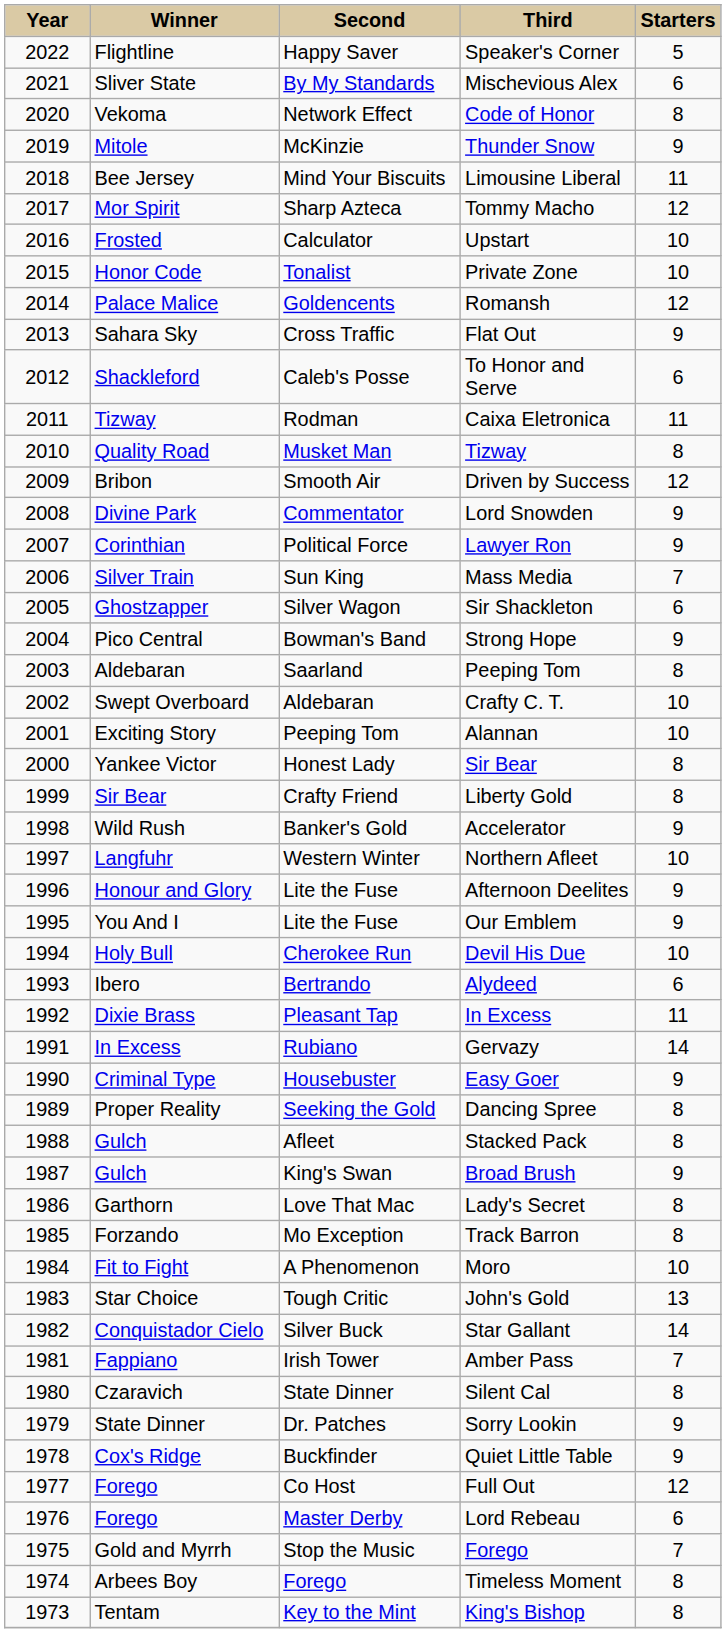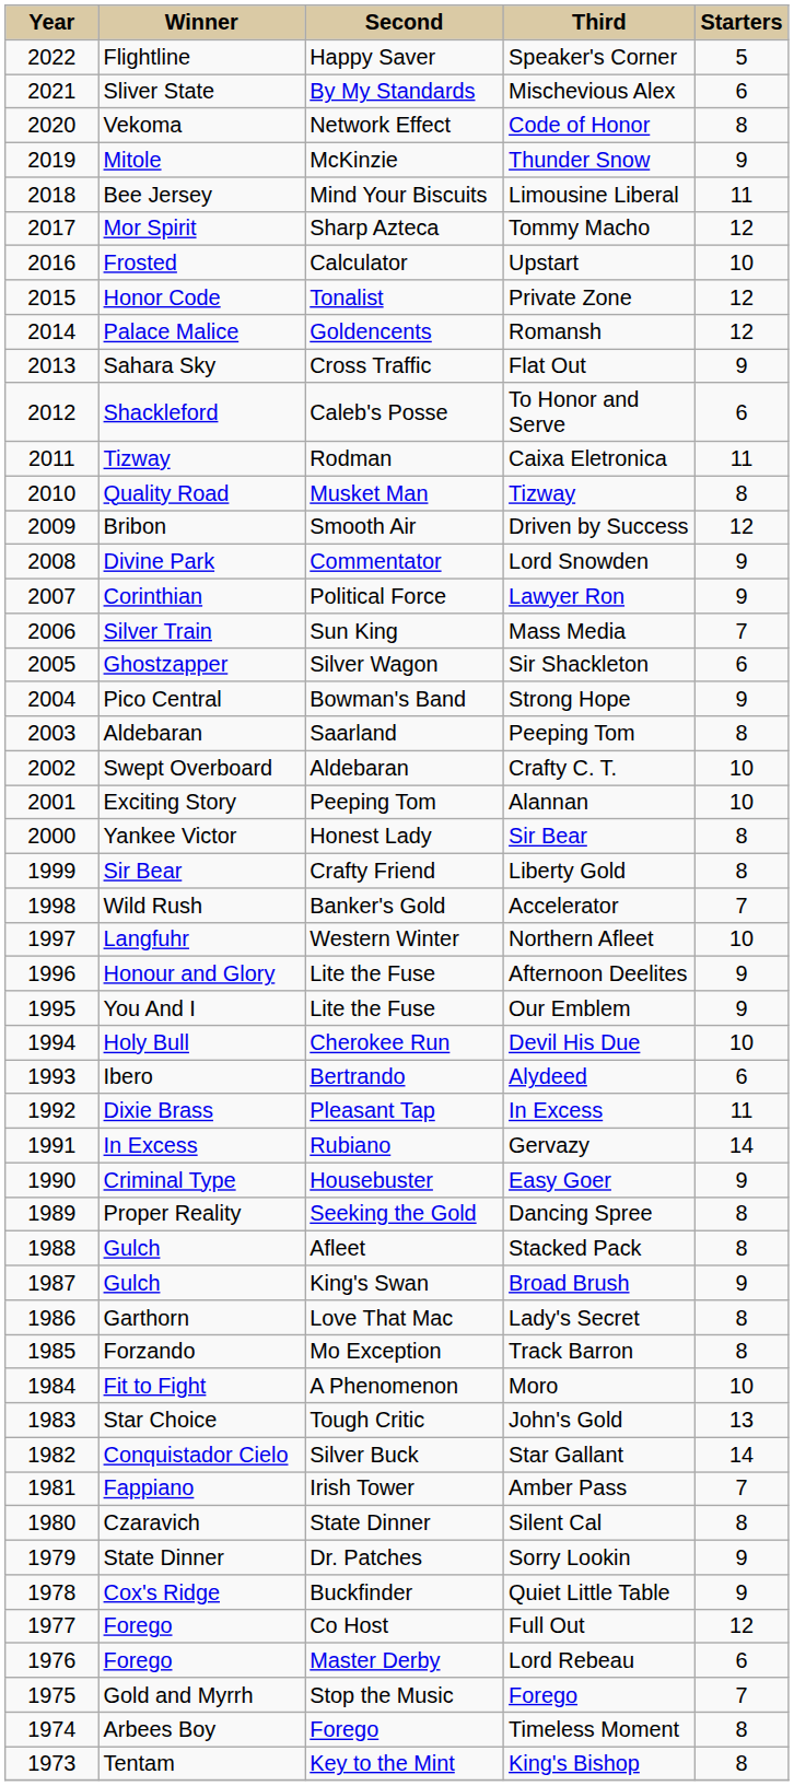Private Zone | column 5: 10 -> 12
Accelerator | column 5: 9 -> 7
